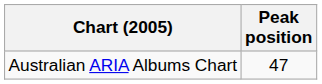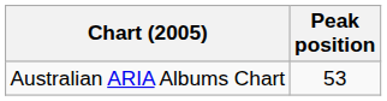Australian ARIA Albums Chart | Peak position: 47 -> 53
